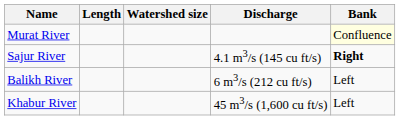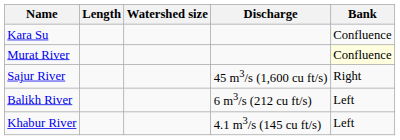+ row: Kara Su | Confluence
Sajur River | Discharge: 4.1 m3/s (145 cu ft/s) -> 45 m3/s (1,600 cu ft/s)
Sajur River | Bank: bold -> normal
Khabur River | Discharge: 45 m3/s (1,600 cu ft/s) -> 4.1 m3/s (145 cu ft/s)
